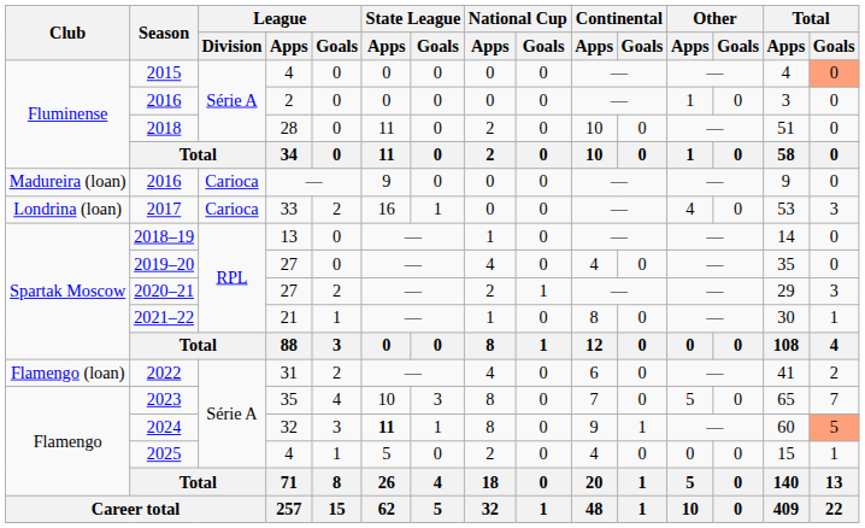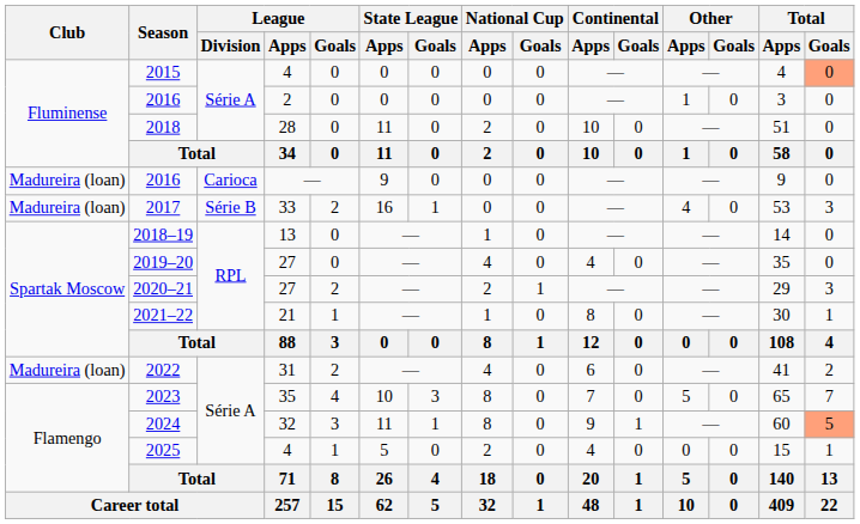2017 | Club: Londrina (loan) -> Madureira (loan)
2017 | League / Division: Carioca -> Série B
2022 | Club: Flamengo (loan) -> Madureira (loan)
2024 | State League / Apps: bold -> normal
